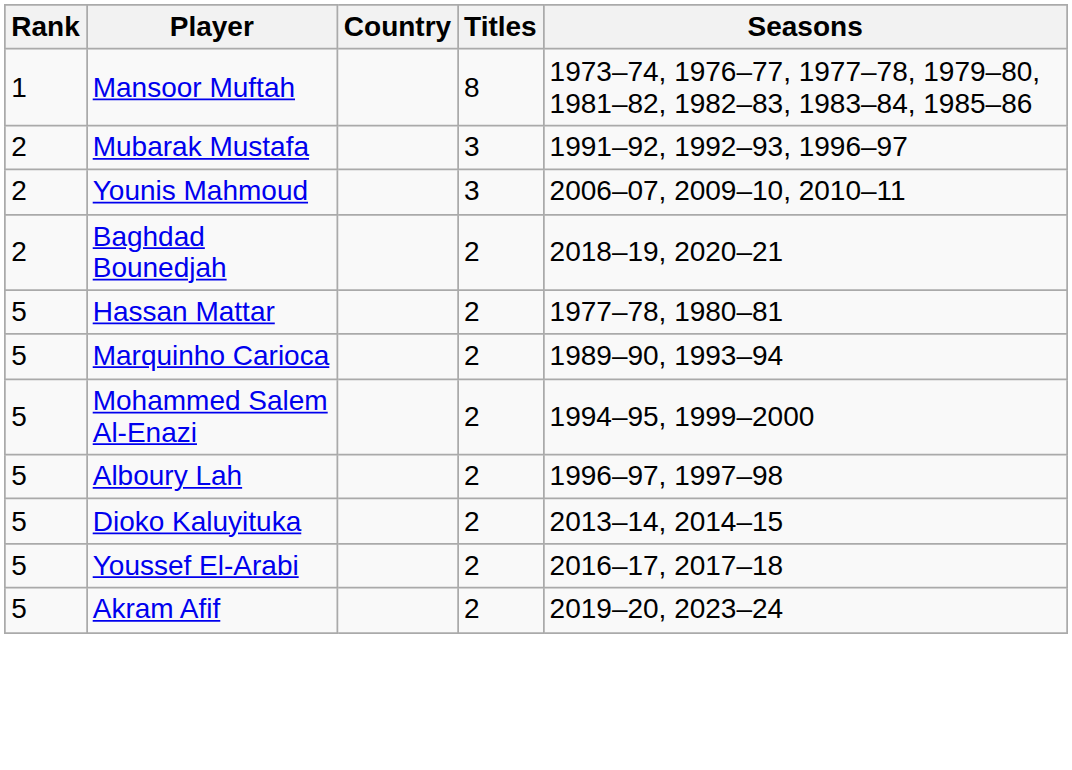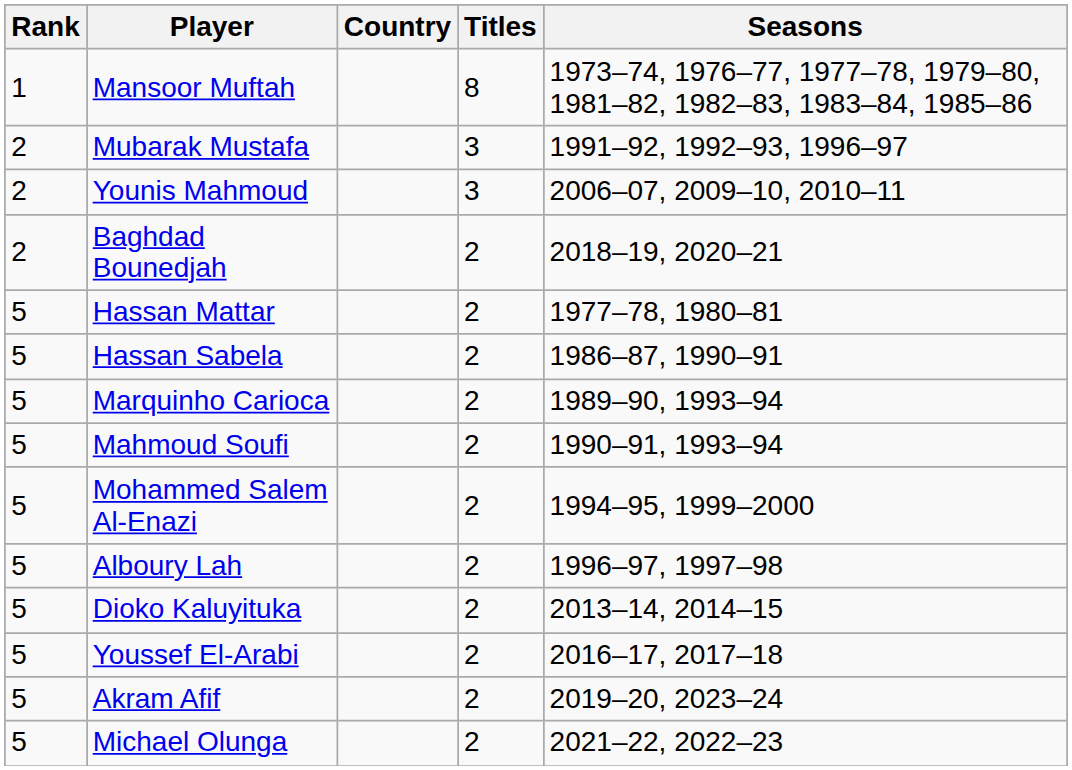+ row: 5 | Hassan Sabela | 2 | 1986–87, 1990–91
+ row: 5 | Mahmoud Soufi | 2 | 1990–91, 1993–94
+ row: 5 | Michael Olunga | 2 | 2021–22, 2022–23
